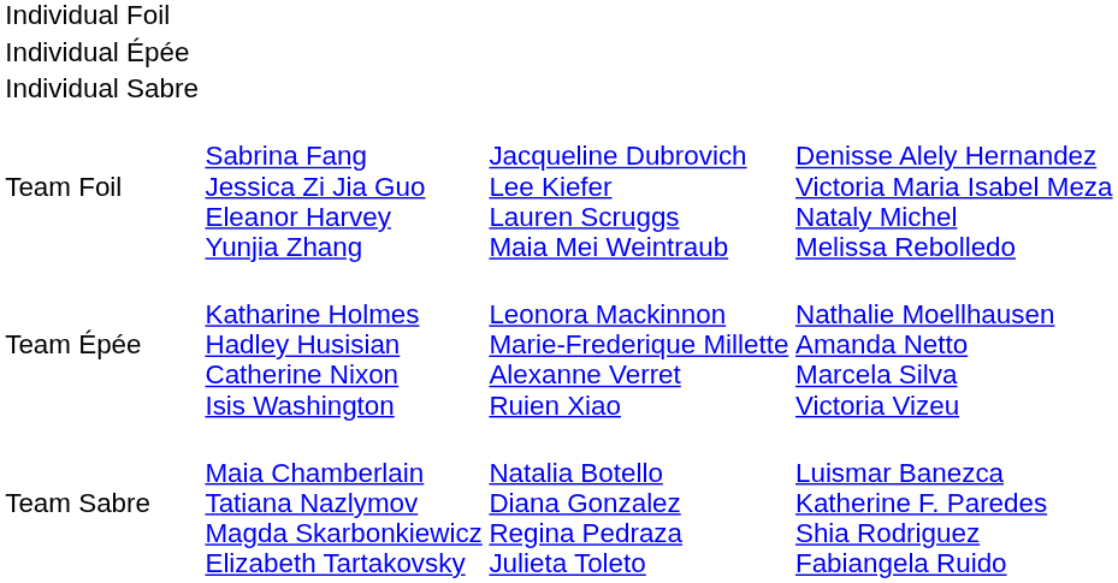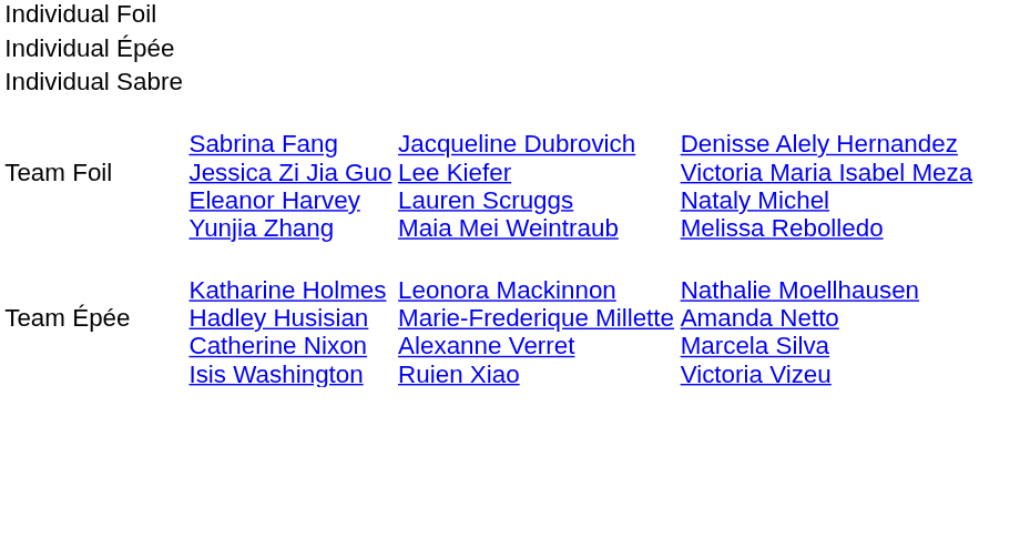- row: Team Sabre | Maia Chamberlain Tatiana Nazlymov Magda Skarbonkiewicz Elizabeth Tartakovsky | Natalia Botello Diana Gonzalez Regina Pedraza Julieta Toleto | Luismar Banezca Katherine F. Paredes Shia Rodriguez Fabiangela Ruido
